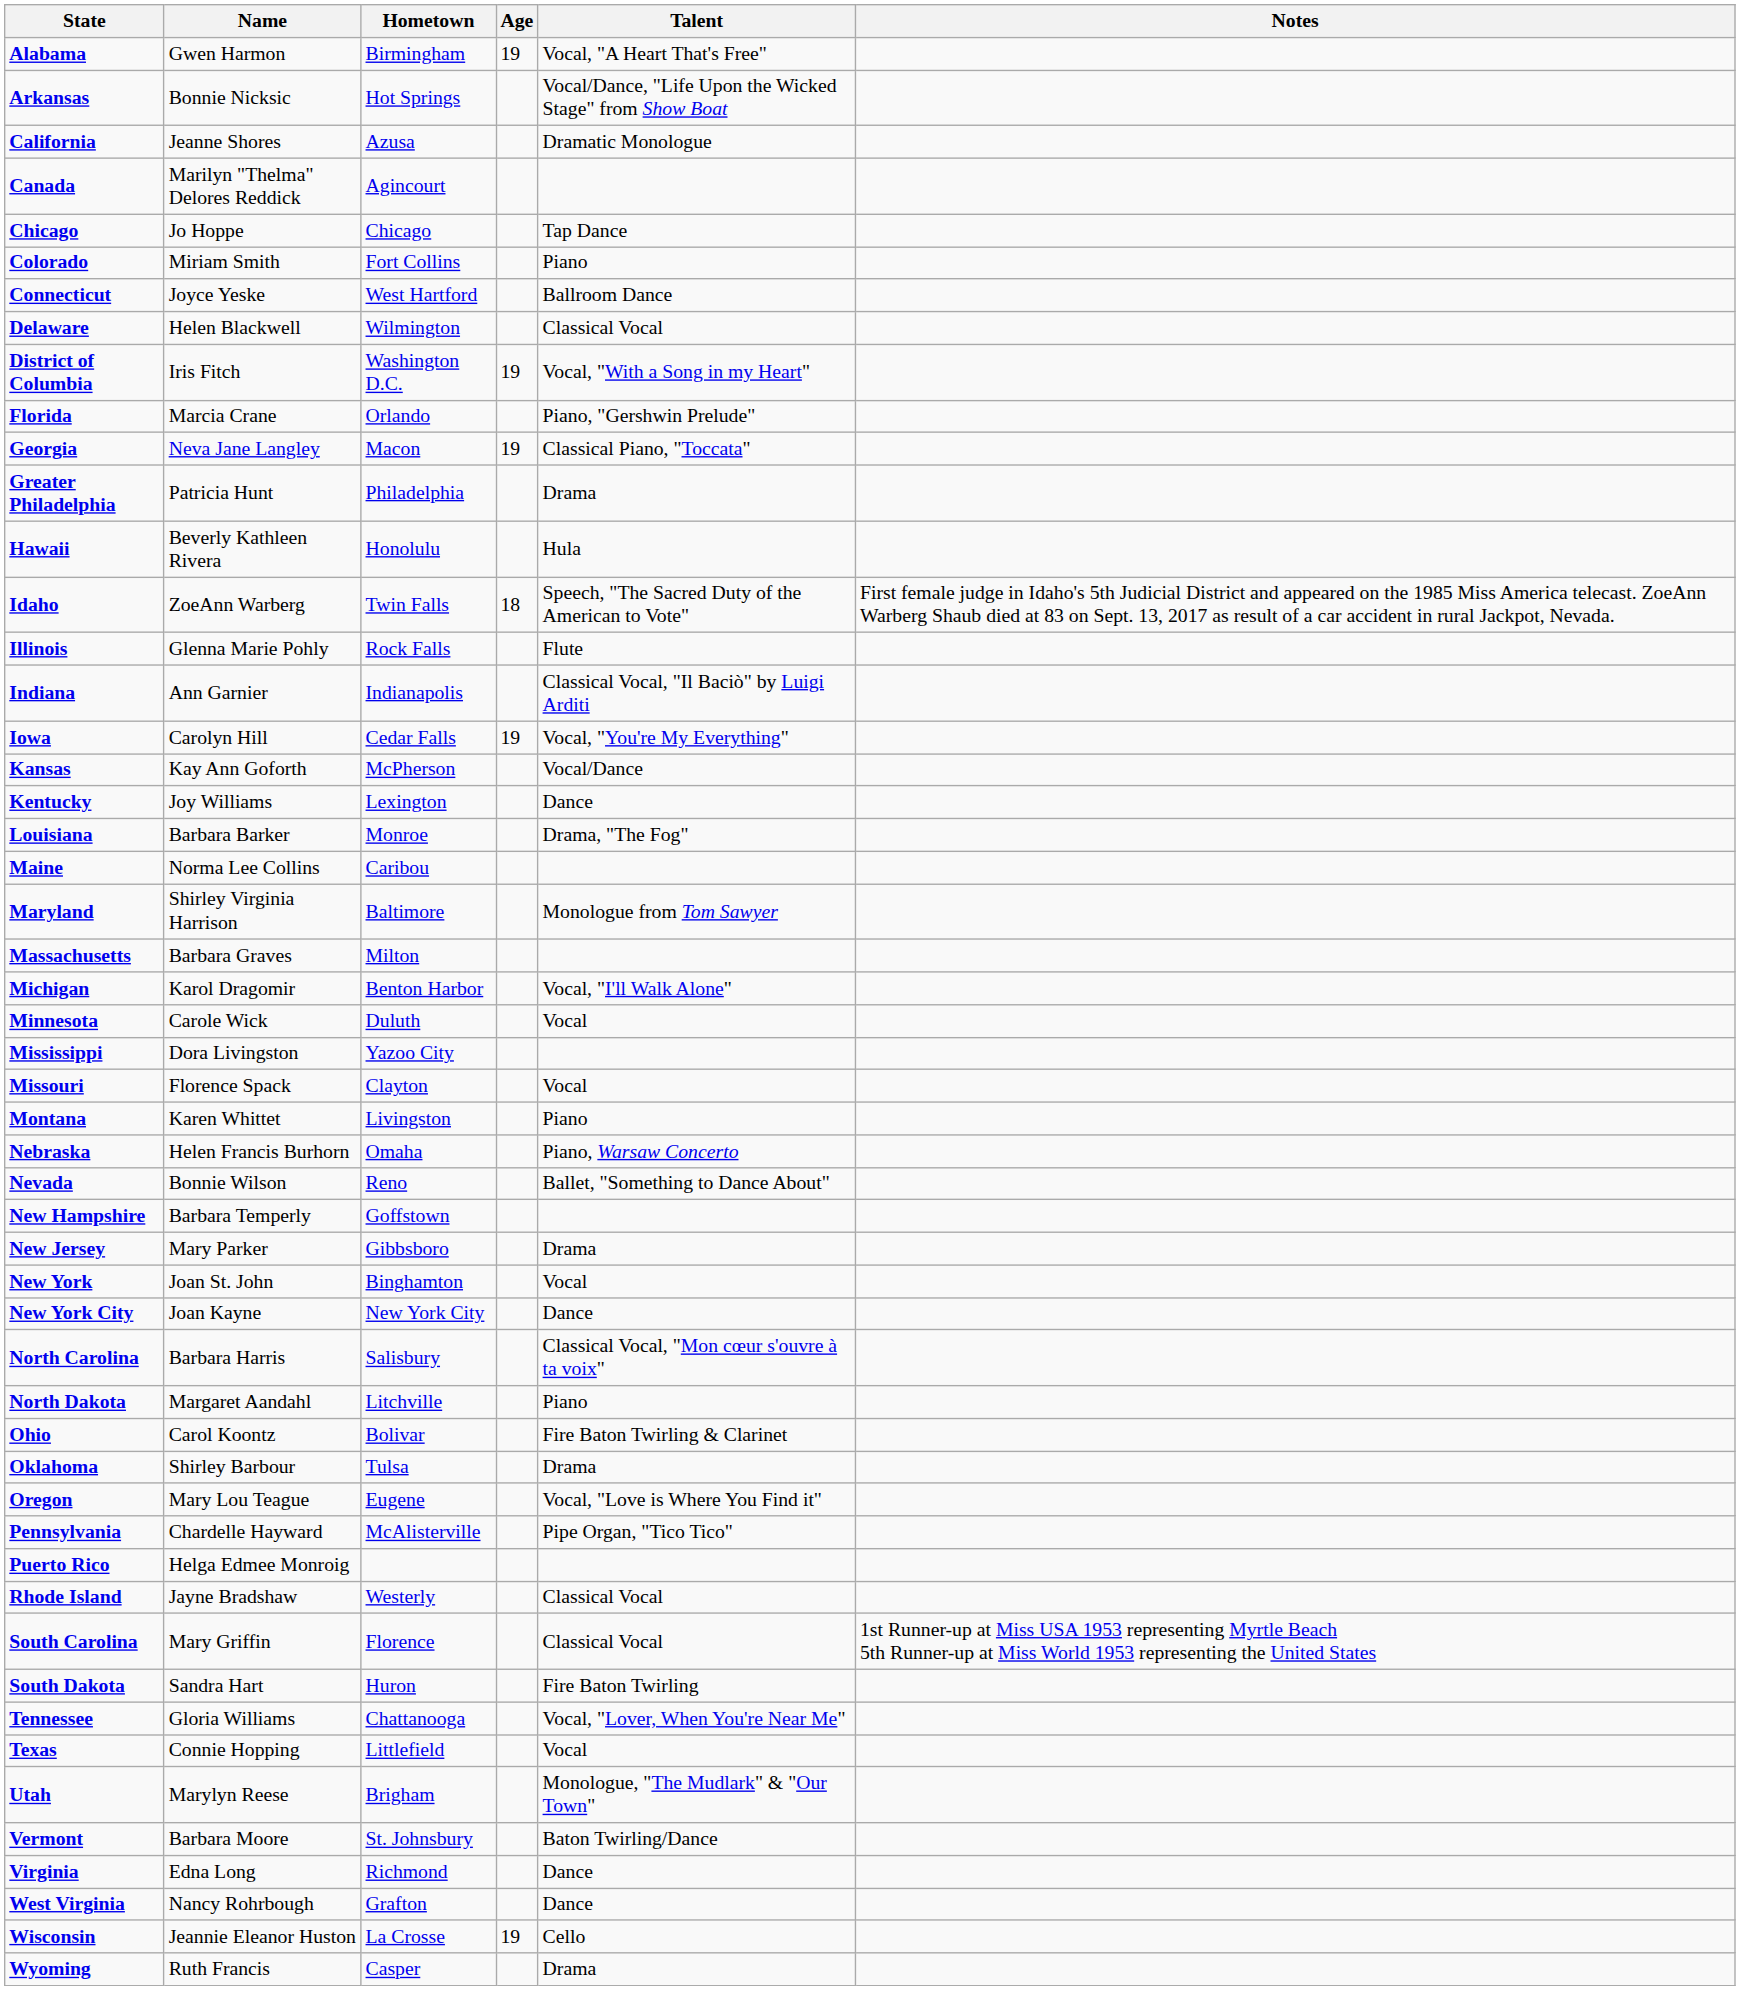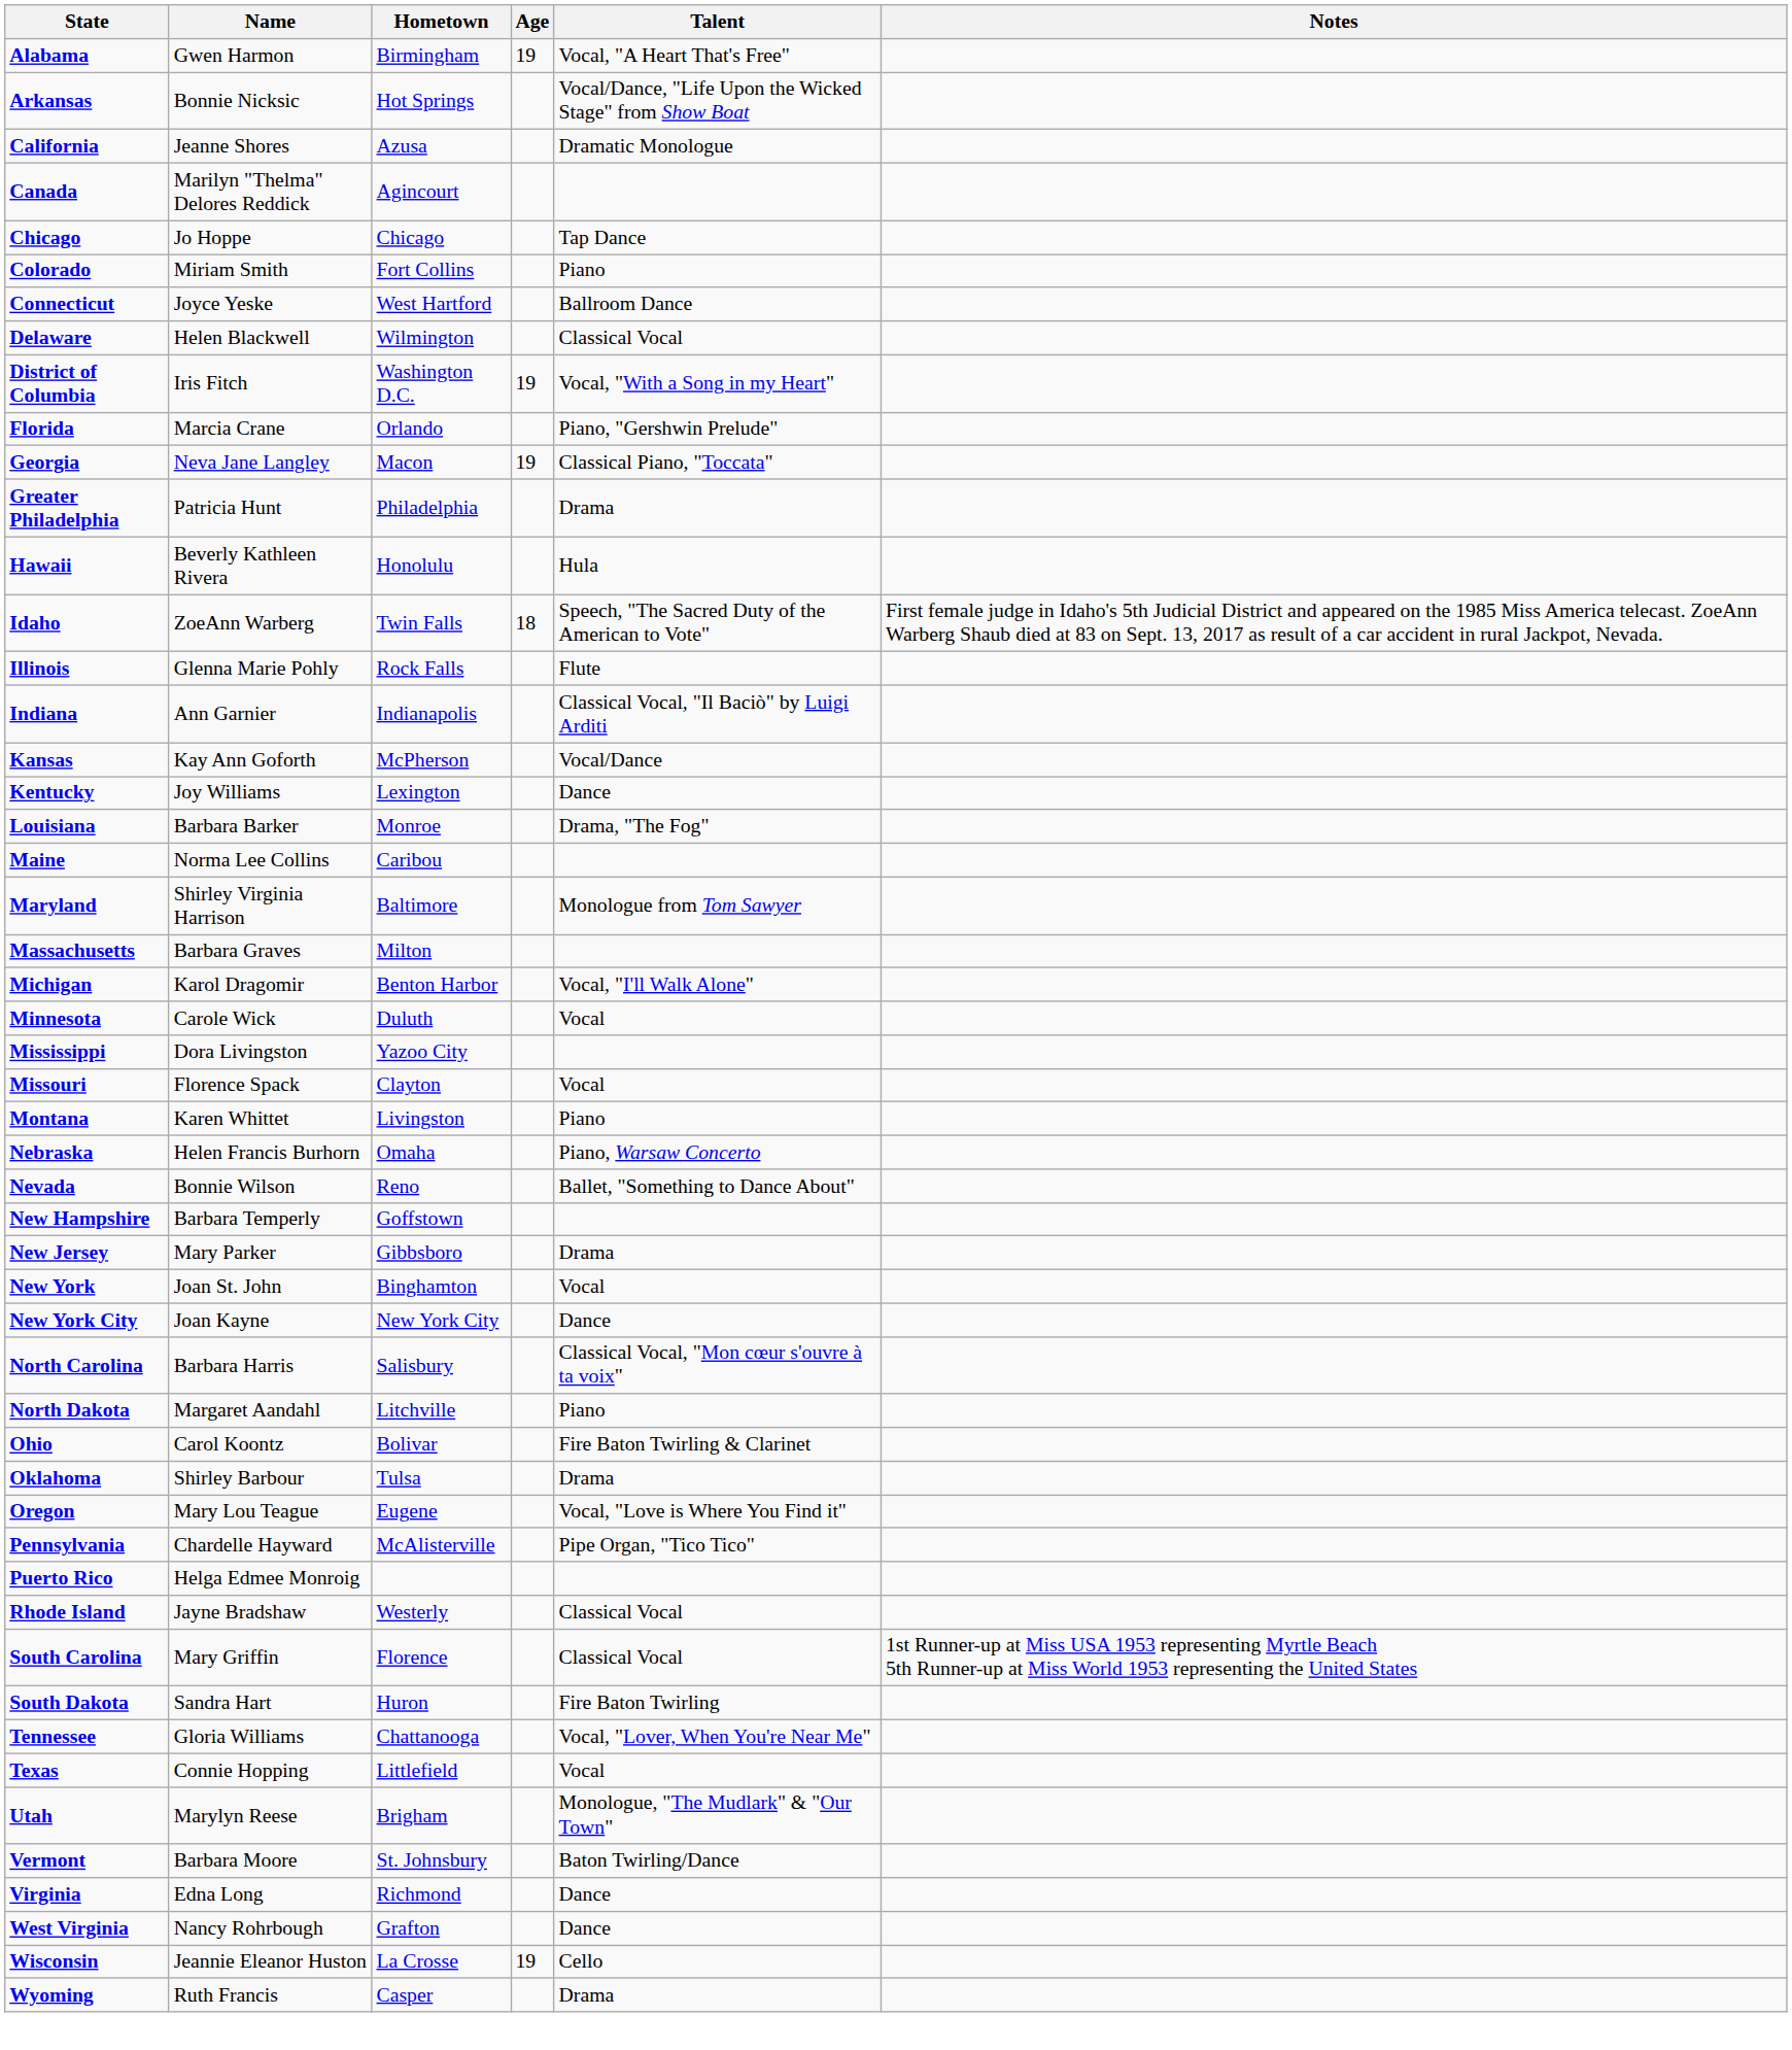- row: Iowa | Carolyn Hill | Cedar Falls | 19 | Vocal, "You're My Everything"
